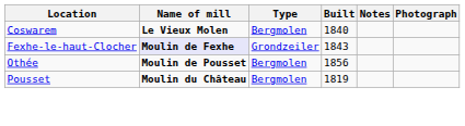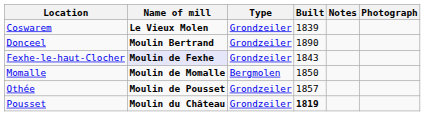Coswarem | Type: Bergmolen -> Grondzeiler
Coswarem | Built: 1840 -> 1839
+ row: Donceel | Moulin Bertrand | Grondzeiler | 1890
+ row: Momalle | Moulin de Momalle | Bergmolen | 1850
Othée | Type: Bergmolen -> Grondzeiler
Othée | Built: 1856 -> 1857
Pousset | Type: Bergmolen -> Grondzeiler
Pousset | Built: normal -> bold
